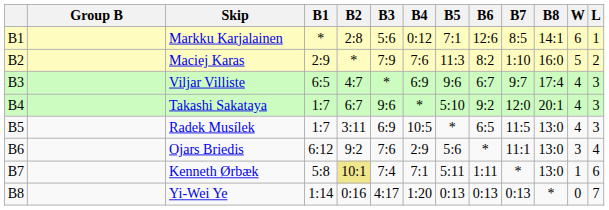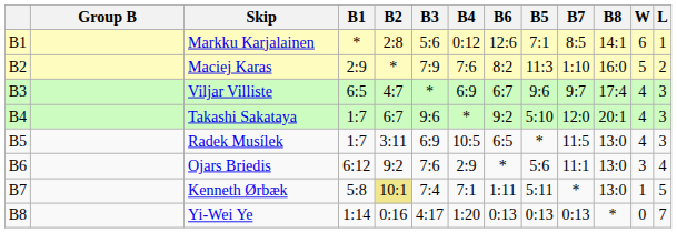columns swapped: B5 <-> B6
Kenneth Ørbæk | L: 6 -> 5
